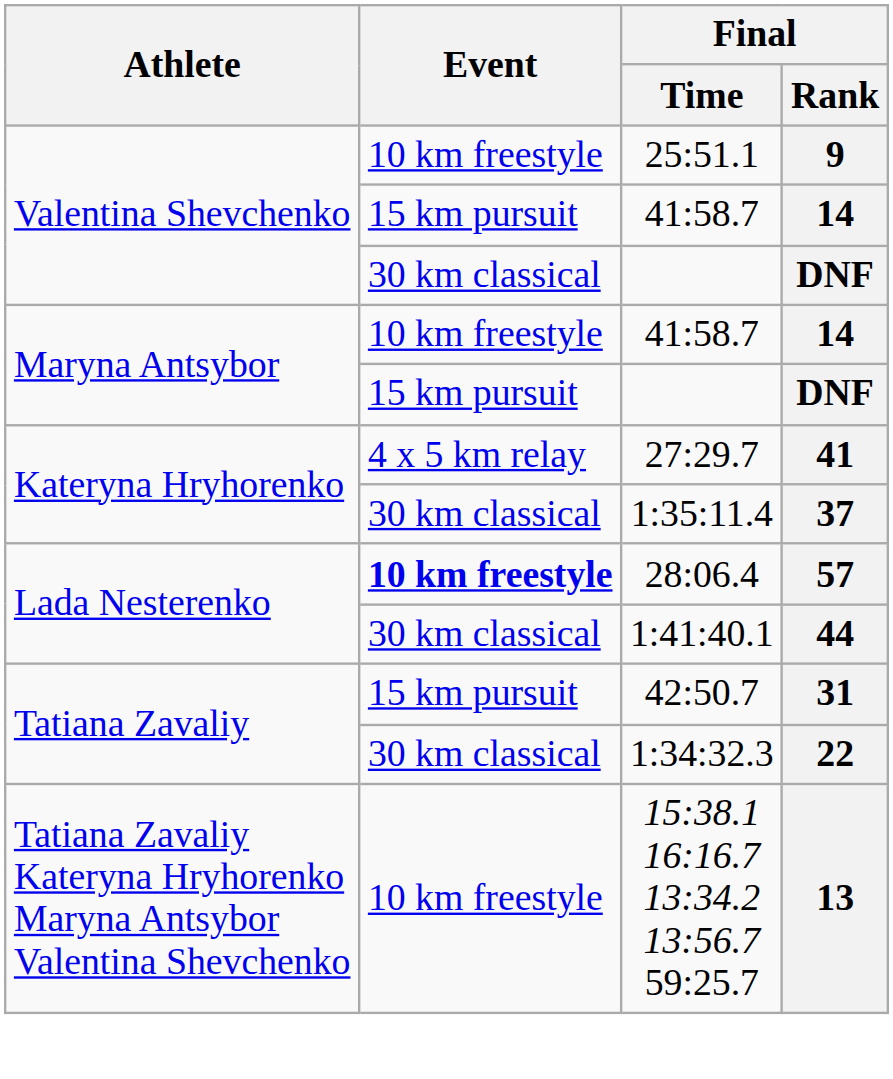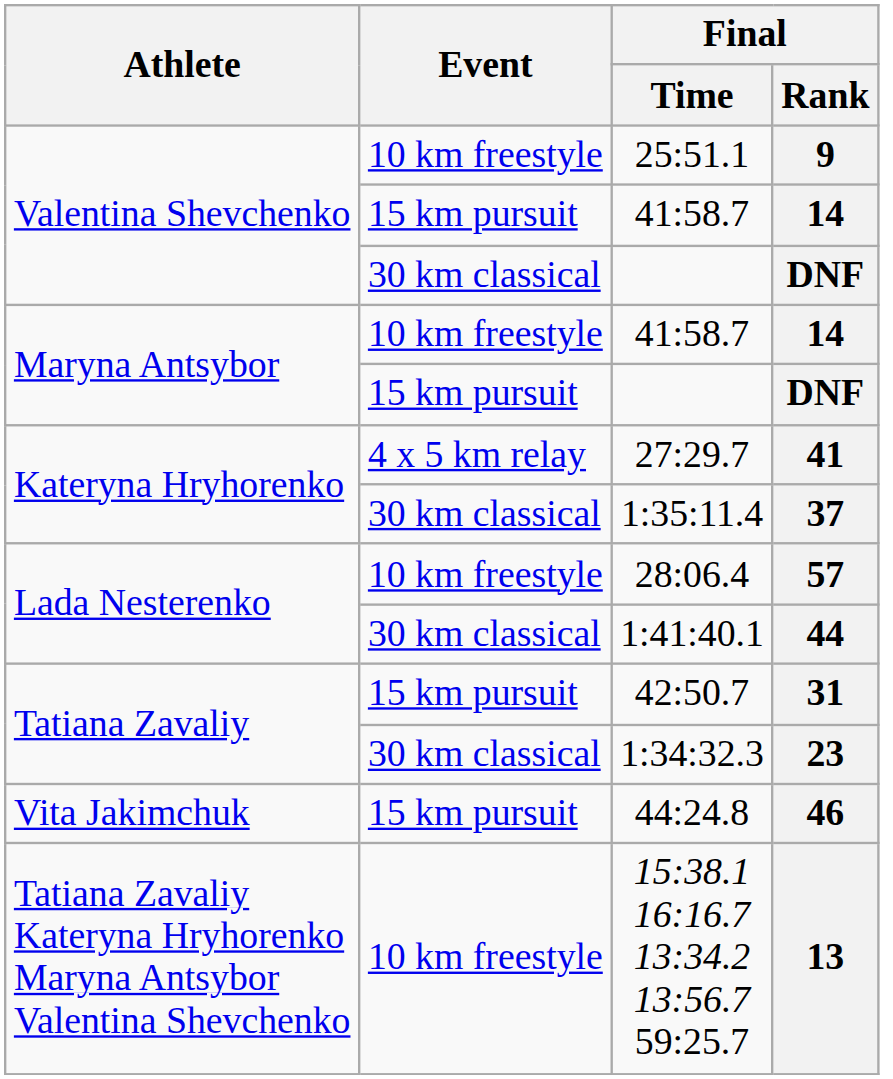28:06.4 | Event: bold -> normal
1:34:32.3 | Final / Rank: 22 -> 23
+ row: Vita Jakimchuk | 15 km pursuit | 44:24.8 | 46
